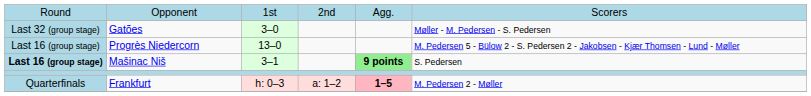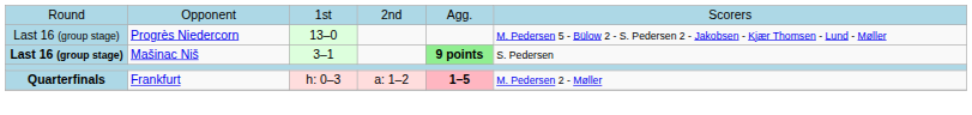- row: Last 32 (group stage) | Gatões | 3–0 | Møller - M. Pedersen - S. Pedersen
Frankfurt | column 1: normal -> bold
